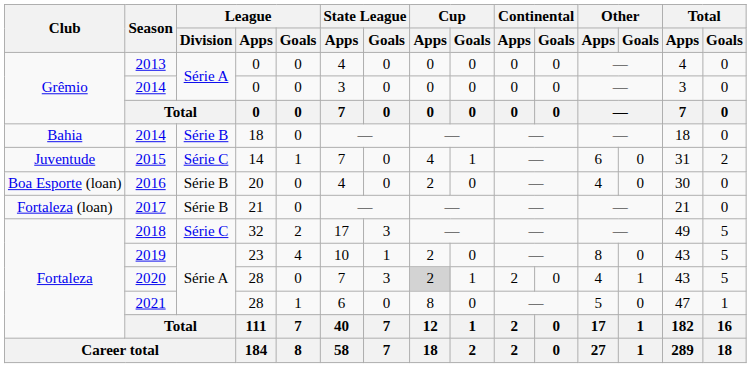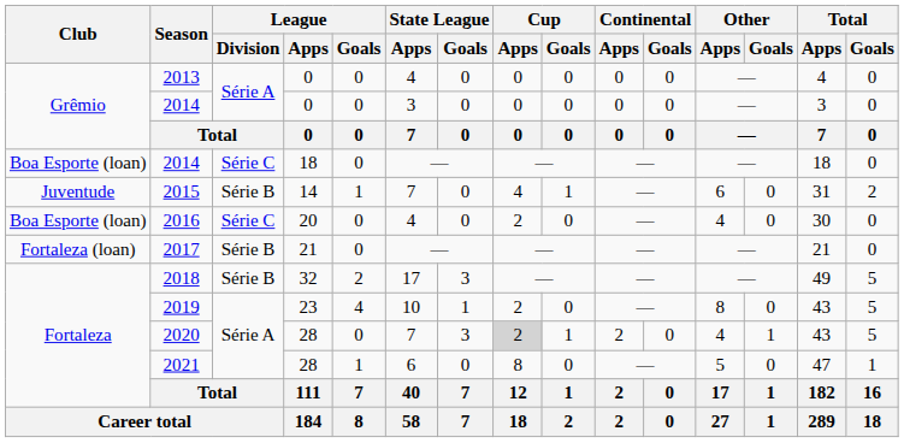2014 / 18 | Club: Bahia -> Boa Esporte (loan)
2014 / 18 | League / Division: Série B -> Série C
2015 | League / Division: Série C -> Série B
2016 | League / Division: Série B -> Série C
2018 | League / Division: Série C -> Série B
